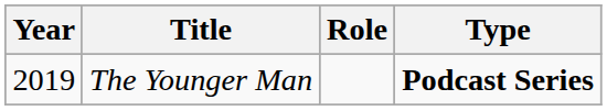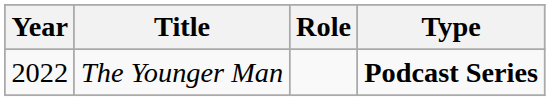The Younger Man | Year: 2019 -> 2022
